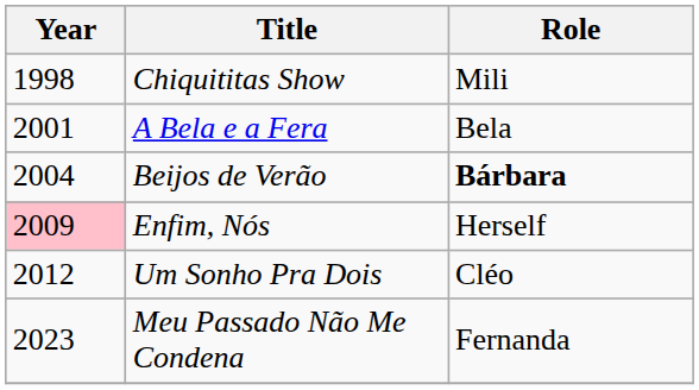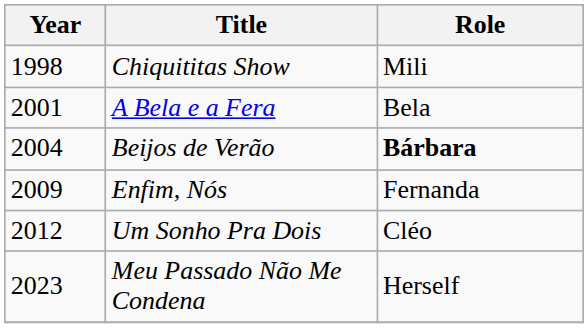Enfim, Nós | Year: pink background -> no background
Enfim, Nós | Role: Herself -> Fernanda
Meu Passado Não Me Condena | Role: Fernanda -> Herself
